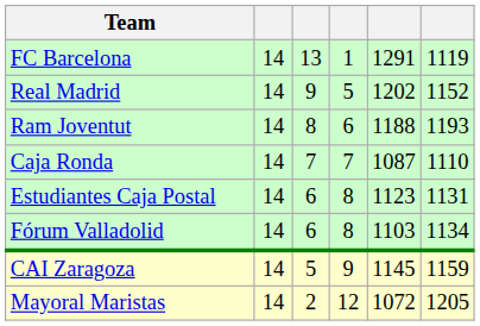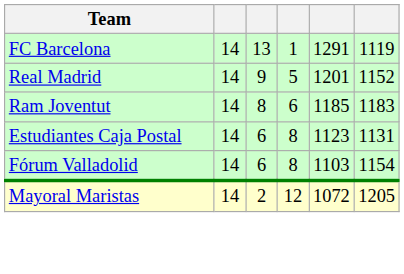Real Madrid | column 5: 1202 -> 1201
Ram Joventut | column 5: 1188 -> 1185
Ram Joventut | column 6: 1193 -> 1183
- row: Caja Ronda | 14 | 7 | 7 | 1087 | 1110
Fórum Valladolid | column 6: 1134 -> 1154
- row: CAI Zaragoza | 14 | 5 | 9 | 1145 | 1159
